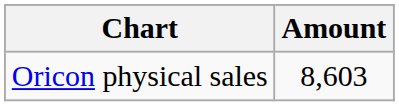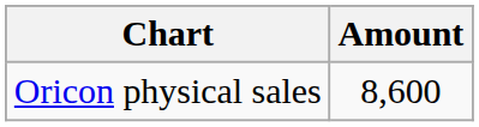Oricon physical sales | Amount: 8,603 -> 8,600
